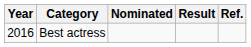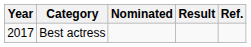Best actress | Year: 2016 -> 2017
